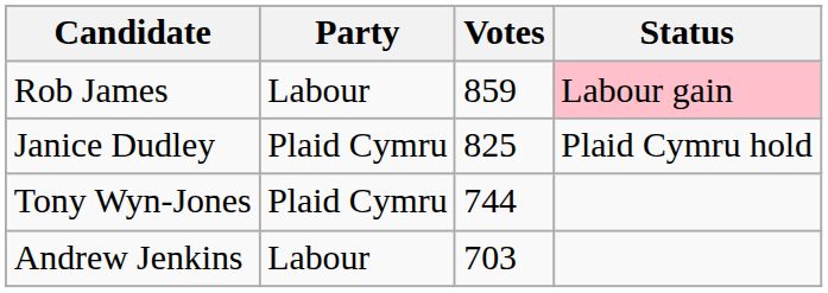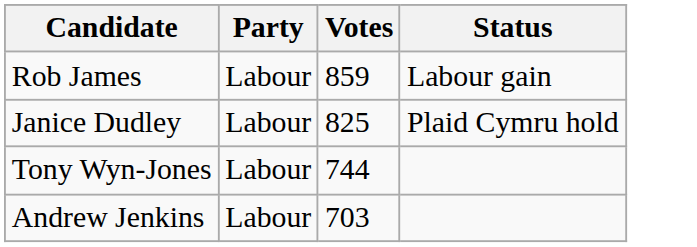Rob James | Status: pink background -> no background
Janice Dudley | Party: Plaid Cymru -> Labour
Tony Wyn-Jones | Party: Plaid Cymru -> Labour
